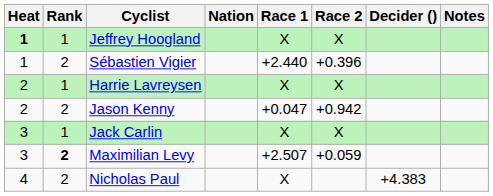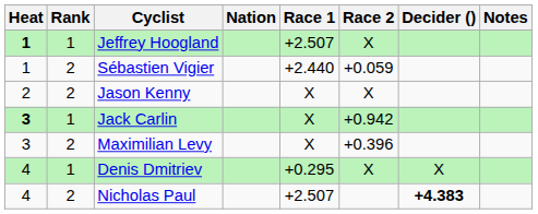Jeffrey Hoogland | Race 1: X -> +2.507
Sébastien Vigier | Race 2: +0.396 -> +0.059
- row: 2 | 1 | Harrie Lavreysen | X | X
Jason Kenny | Race 1: +0.047 -> X
Jason Kenny | Race 2: +0.942 -> X
Jack Carlin | Heat: normal -> bold
Jack Carlin | Race 2: X -> +0.942
Maximilian Levy | Rank: bold -> normal
Maximilian Levy | Race 1: +2.507 -> X
Maximilian Levy | Race 2: +0.059 -> +0.396
+ row: 4 | 1 | Denis Dmitriev | +0.295 | X | X
Nicholas Paul | Race 1: X -> +2.507
Nicholas Paul | Decider (): normal -> bold
